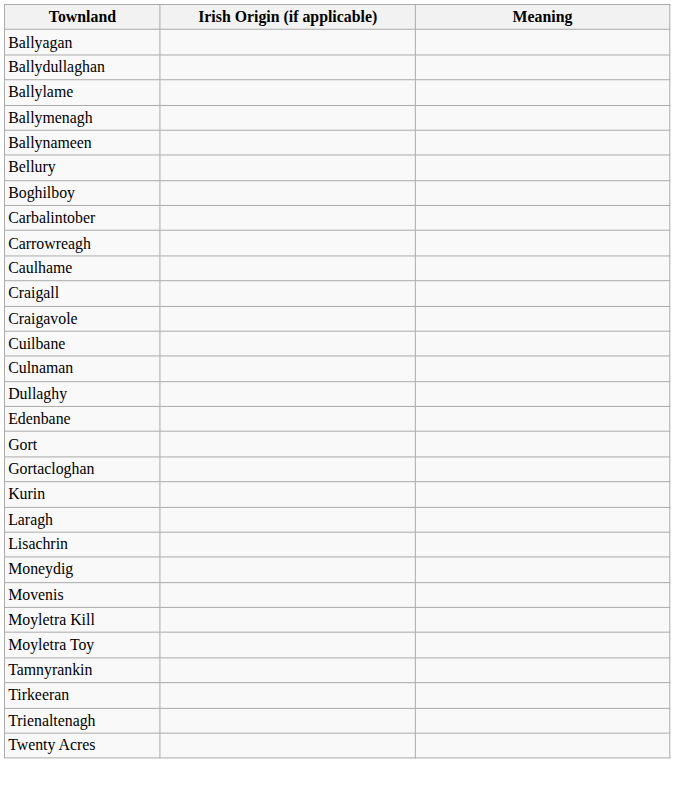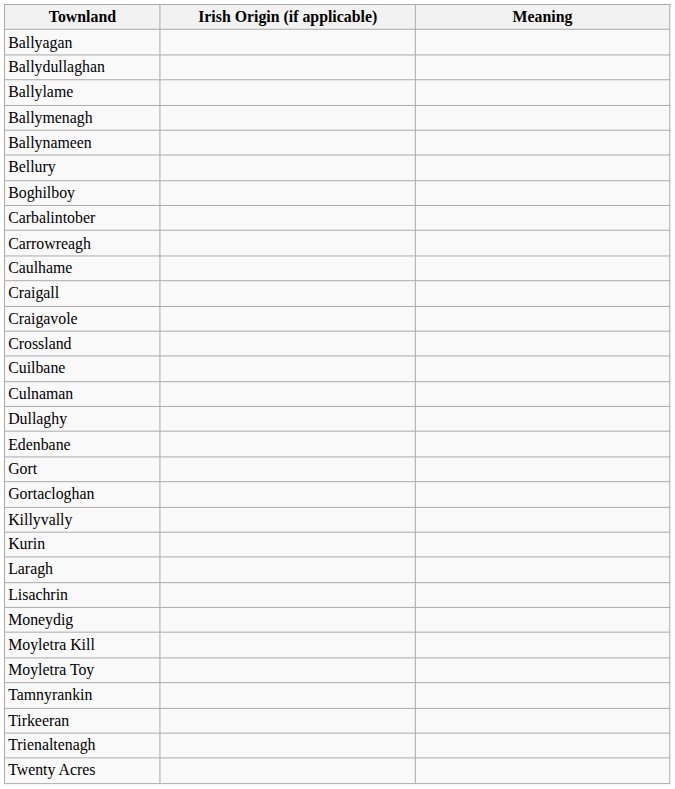+ row: Crossland
+ row: Killyvally
- row: Movenis
